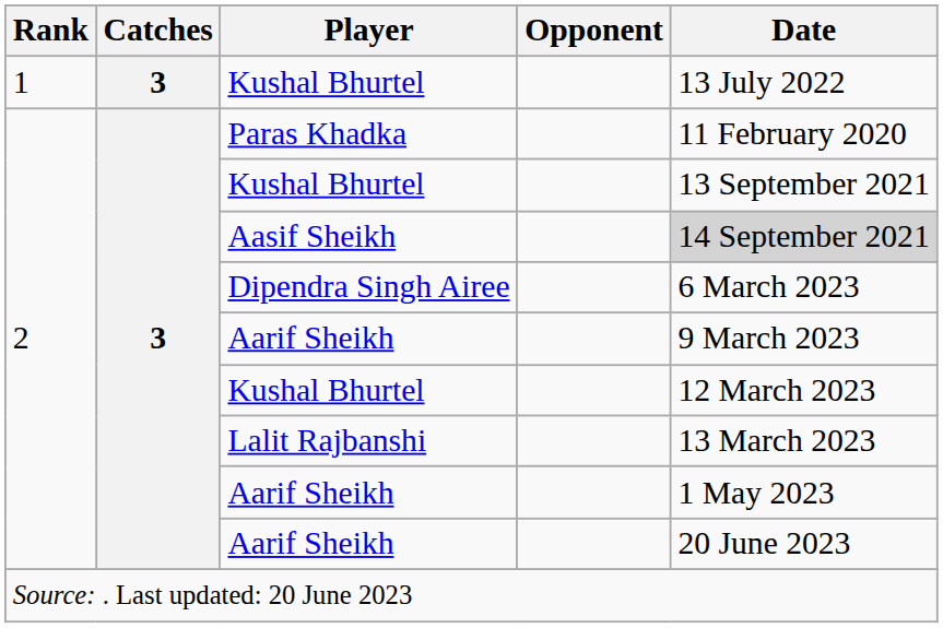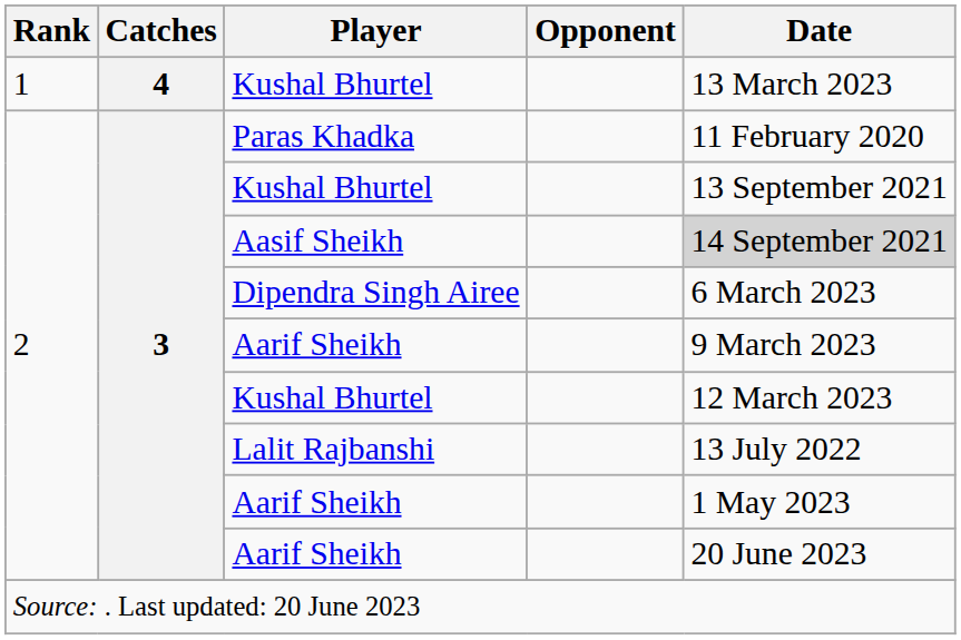1 / Kushal Bhurtel | Catches: 3 -> 4
1 / Kushal Bhurtel | Date: 13 July 2022 -> 13 March 2023
Lalit Rajbanshi | Date: 13 March 2023 -> 13 July 2022
